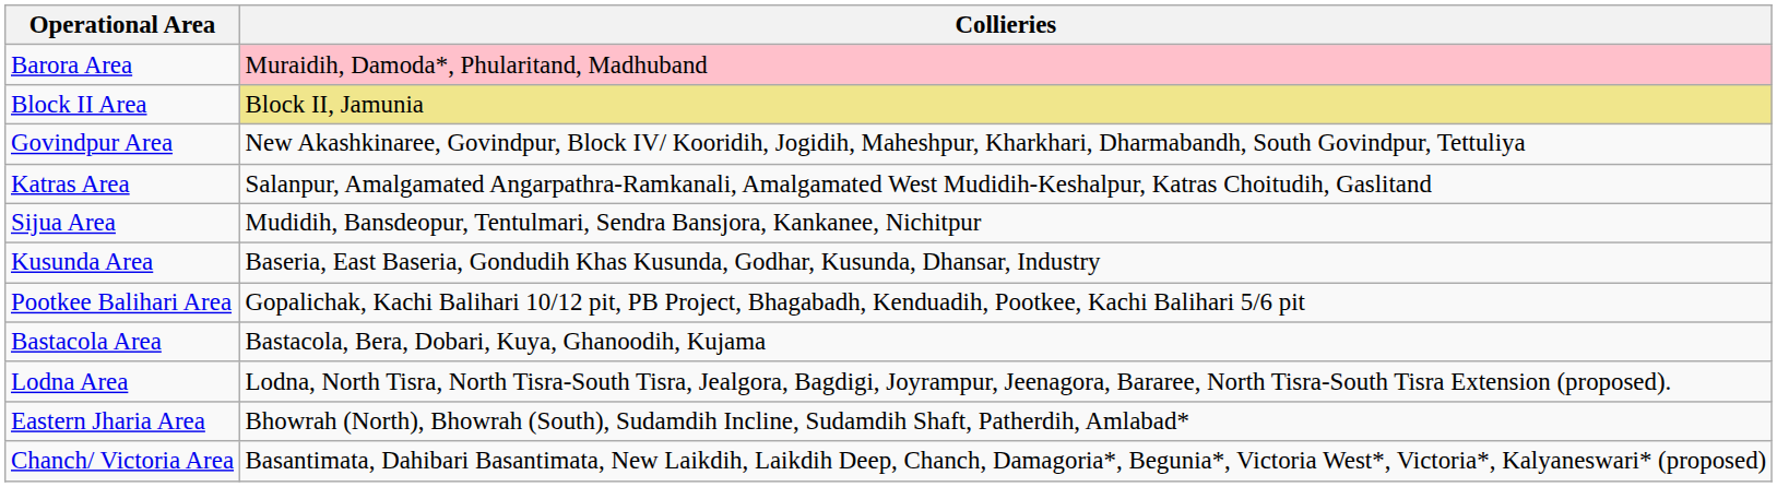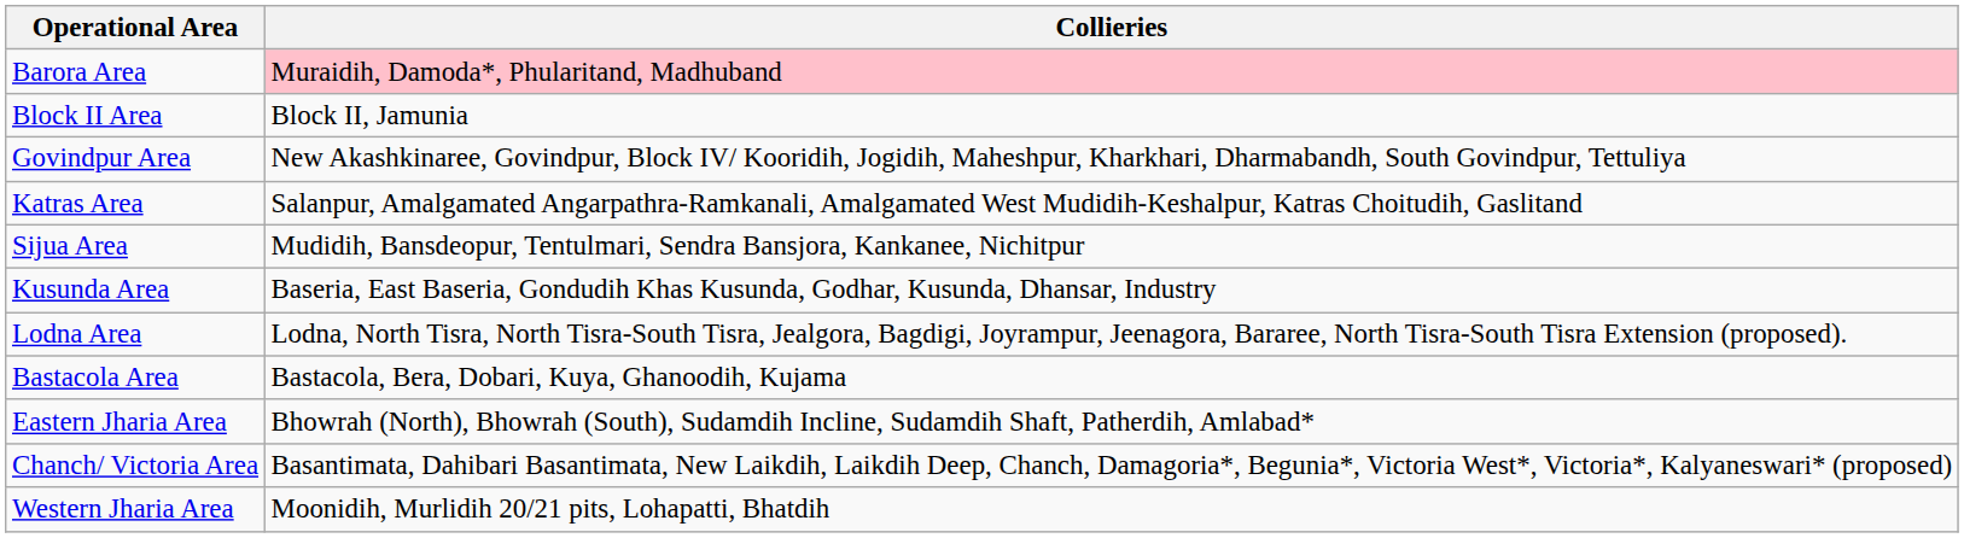Block II Area | Collieries: khaki background -> no background
- row: Pootkee Balihari Area | Gopalichak, Kachi Balihari 10/12 pit, PB Project, Bhagabadh, Kenduadih, Pootkee, Kachi Balihari 5/6 pit
rows swapped: Bastacola Area <-> Lodna Area
+ row: Western Jharia Area | Moonidih, Murlidih 20/21 pits, Lohapatti, Bhatdih
